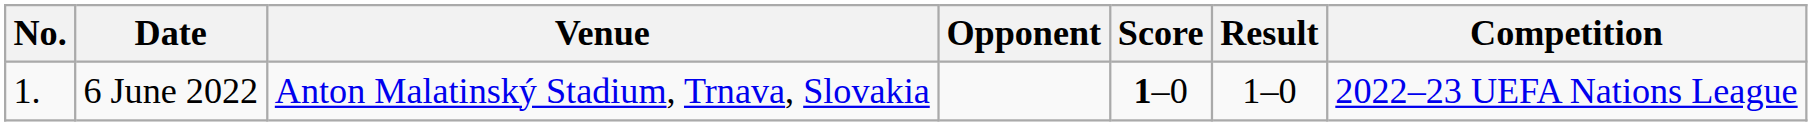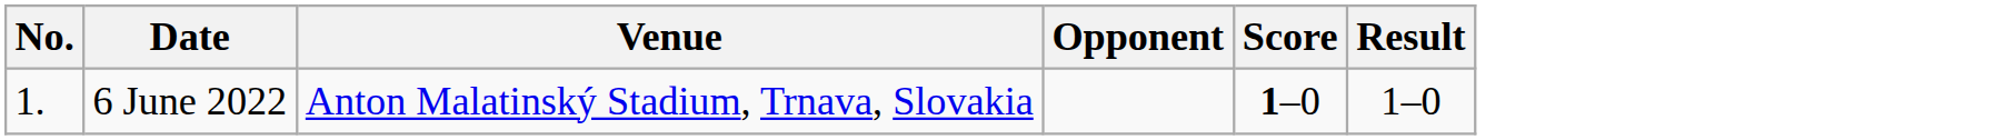- column: Competition | 2022–23 UEFA Nations League
